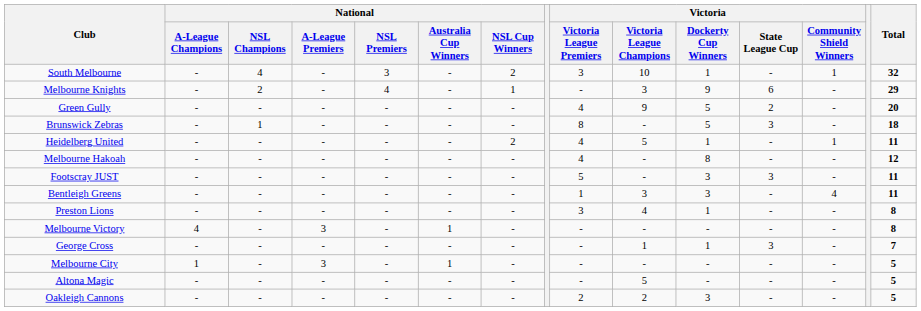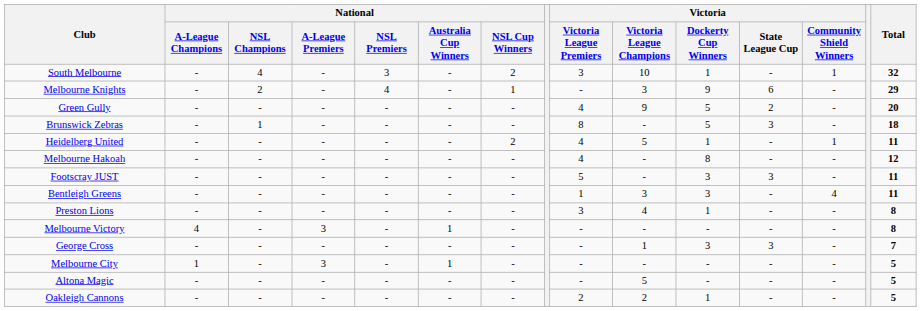George Cross | Victoria / Dockerty Cup Winners: 1 -> 3
Oakleigh Cannons | Victoria / Dockerty Cup Winners: 3 -> 1
